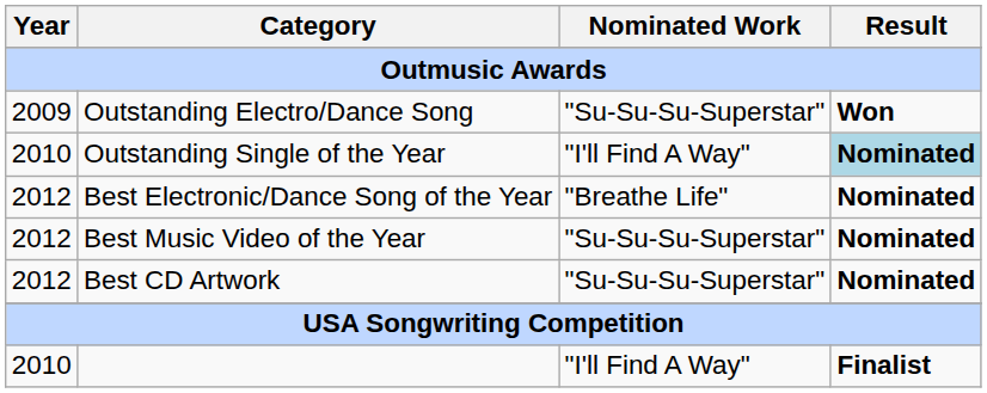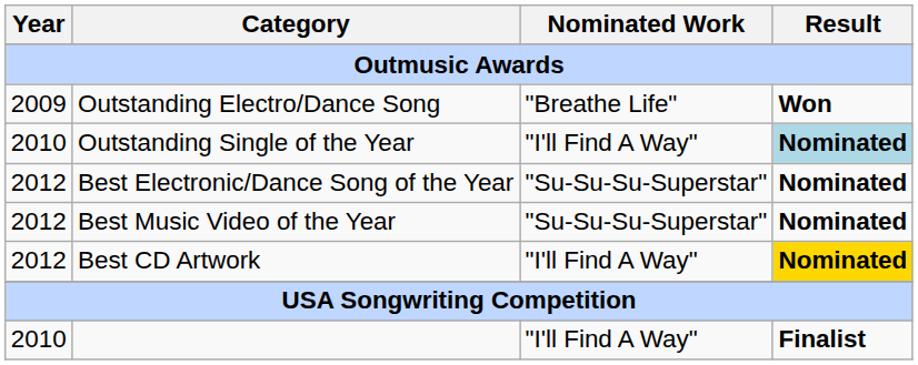Outstanding Electro/Dance Song | Nominated Work: "Su-Su-Su-Superstar" -> "Breathe Life"
Best Electronic/Dance Song of the Year | Nominated Work: "Breathe Life" -> "Su-Su-Su-Superstar"
Best CD Artwork | Nominated Work: "Su-Su-Su-Superstar" -> "I'll Find A Way"
Best CD Artwork | Result: no background -> gold background
